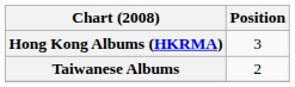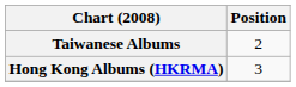rows swapped: Hong Kong Albums (HKRMA) <-> Taiwanese Albums
